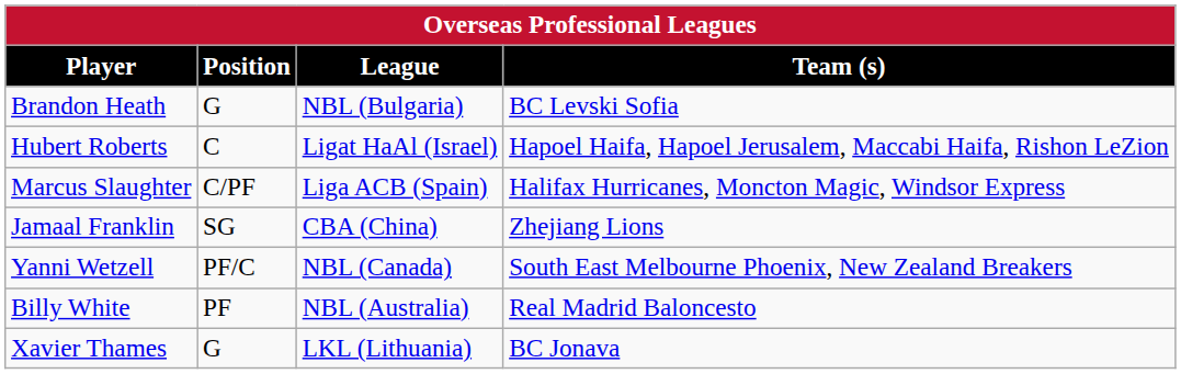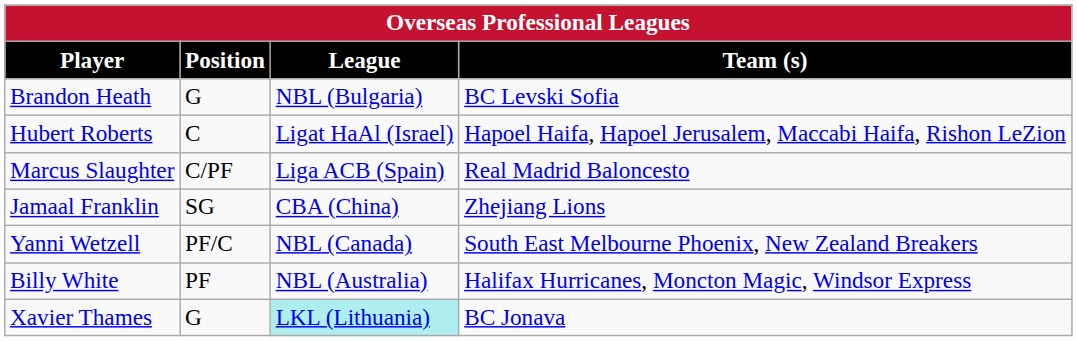Marcus Slaughter | Team (s): Halifax Hurricanes, Moncton Magic, Windsor Express -> Real Madrid Baloncesto
Billy White | Team (s): Real Madrid Baloncesto -> Halifax Hurricanes, Moncton Magic, Windsor Express
Xavier Thames | League: no background -> paleturquoise background
